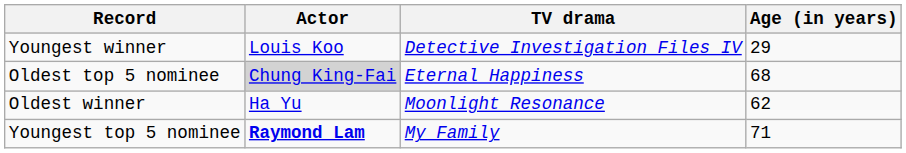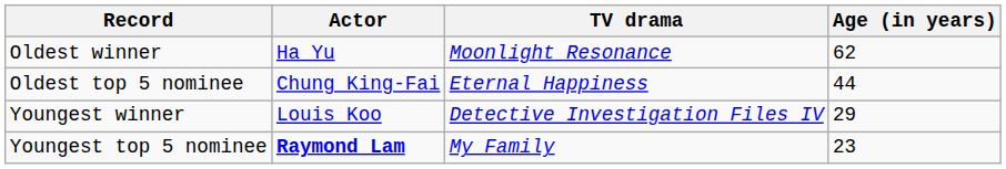rows swapped: Oldest winner <-> Youngest winner
Oldest top 5 nominee | Actor: lightgrey background -> no background
Oldest top 5 nominee | Age (in years): 68 -> 44
Youngest top 5 nominee | Age (in years): 71 -> 23
